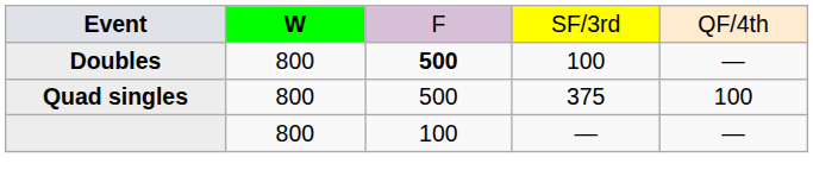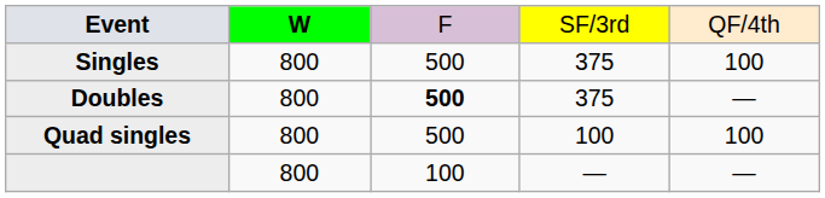+ row: Singles | 800 | 500 | 375 | 100
Doubles | column 4: 100 -> 375
Quad singles | column 4: 375 -> 100
